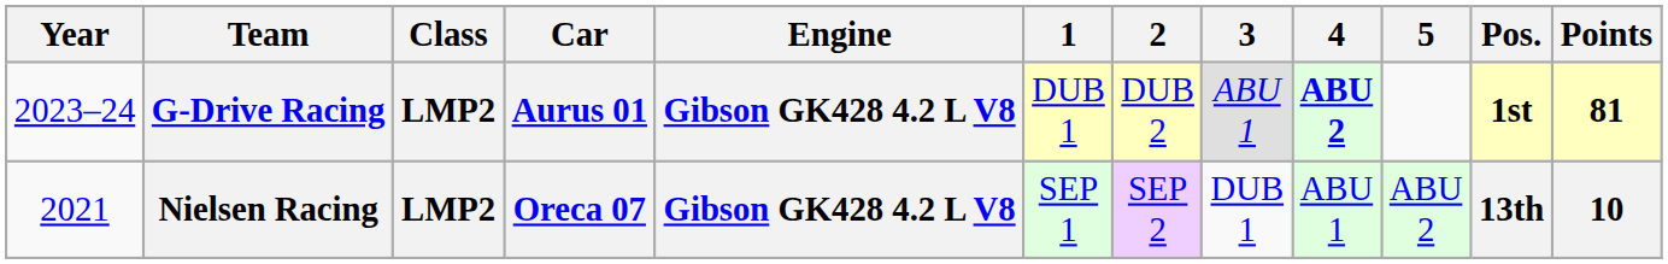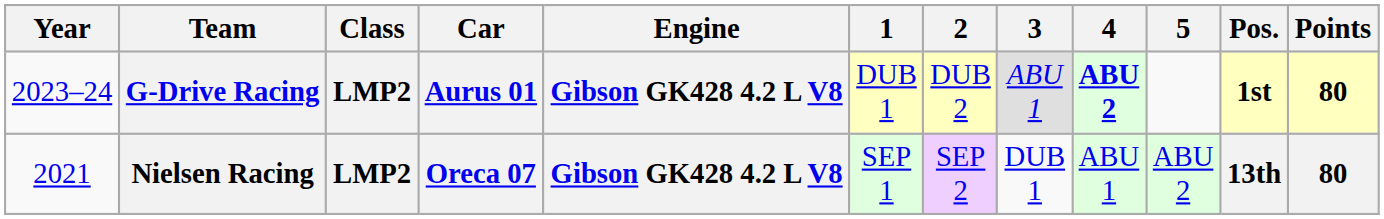G-Drive Racing | Points: 81 -> 80
Nielsen Racing | Points: 10 -> 80
